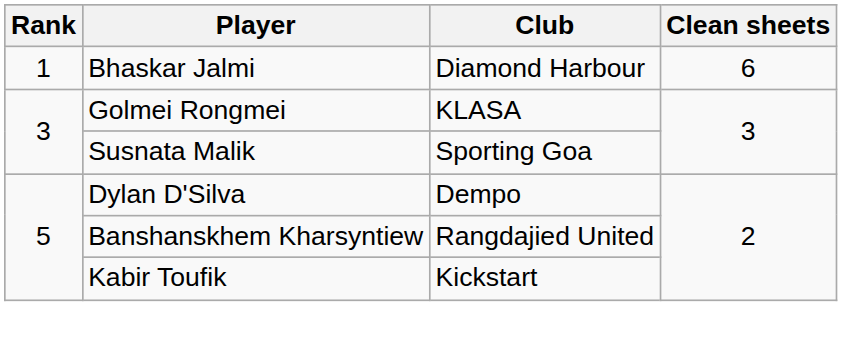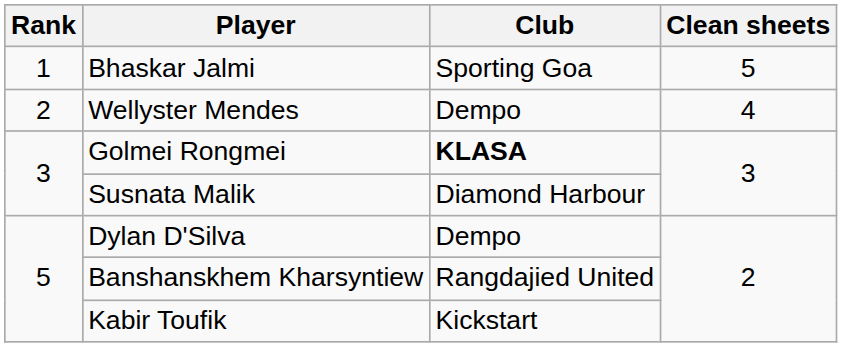Bhaskar Jalmi | Club: Diamond Harbour -> Sporting Goa
Bhaskar Jalmi | Clean sheets: 6 -> 5
+ row: 2 | Wellyster Mendes | Dempo | 4
Golmei Rongmei | Club: normal -> bold
Susnata Malik | Club: Sporting Goa -> Diamond Harbour
